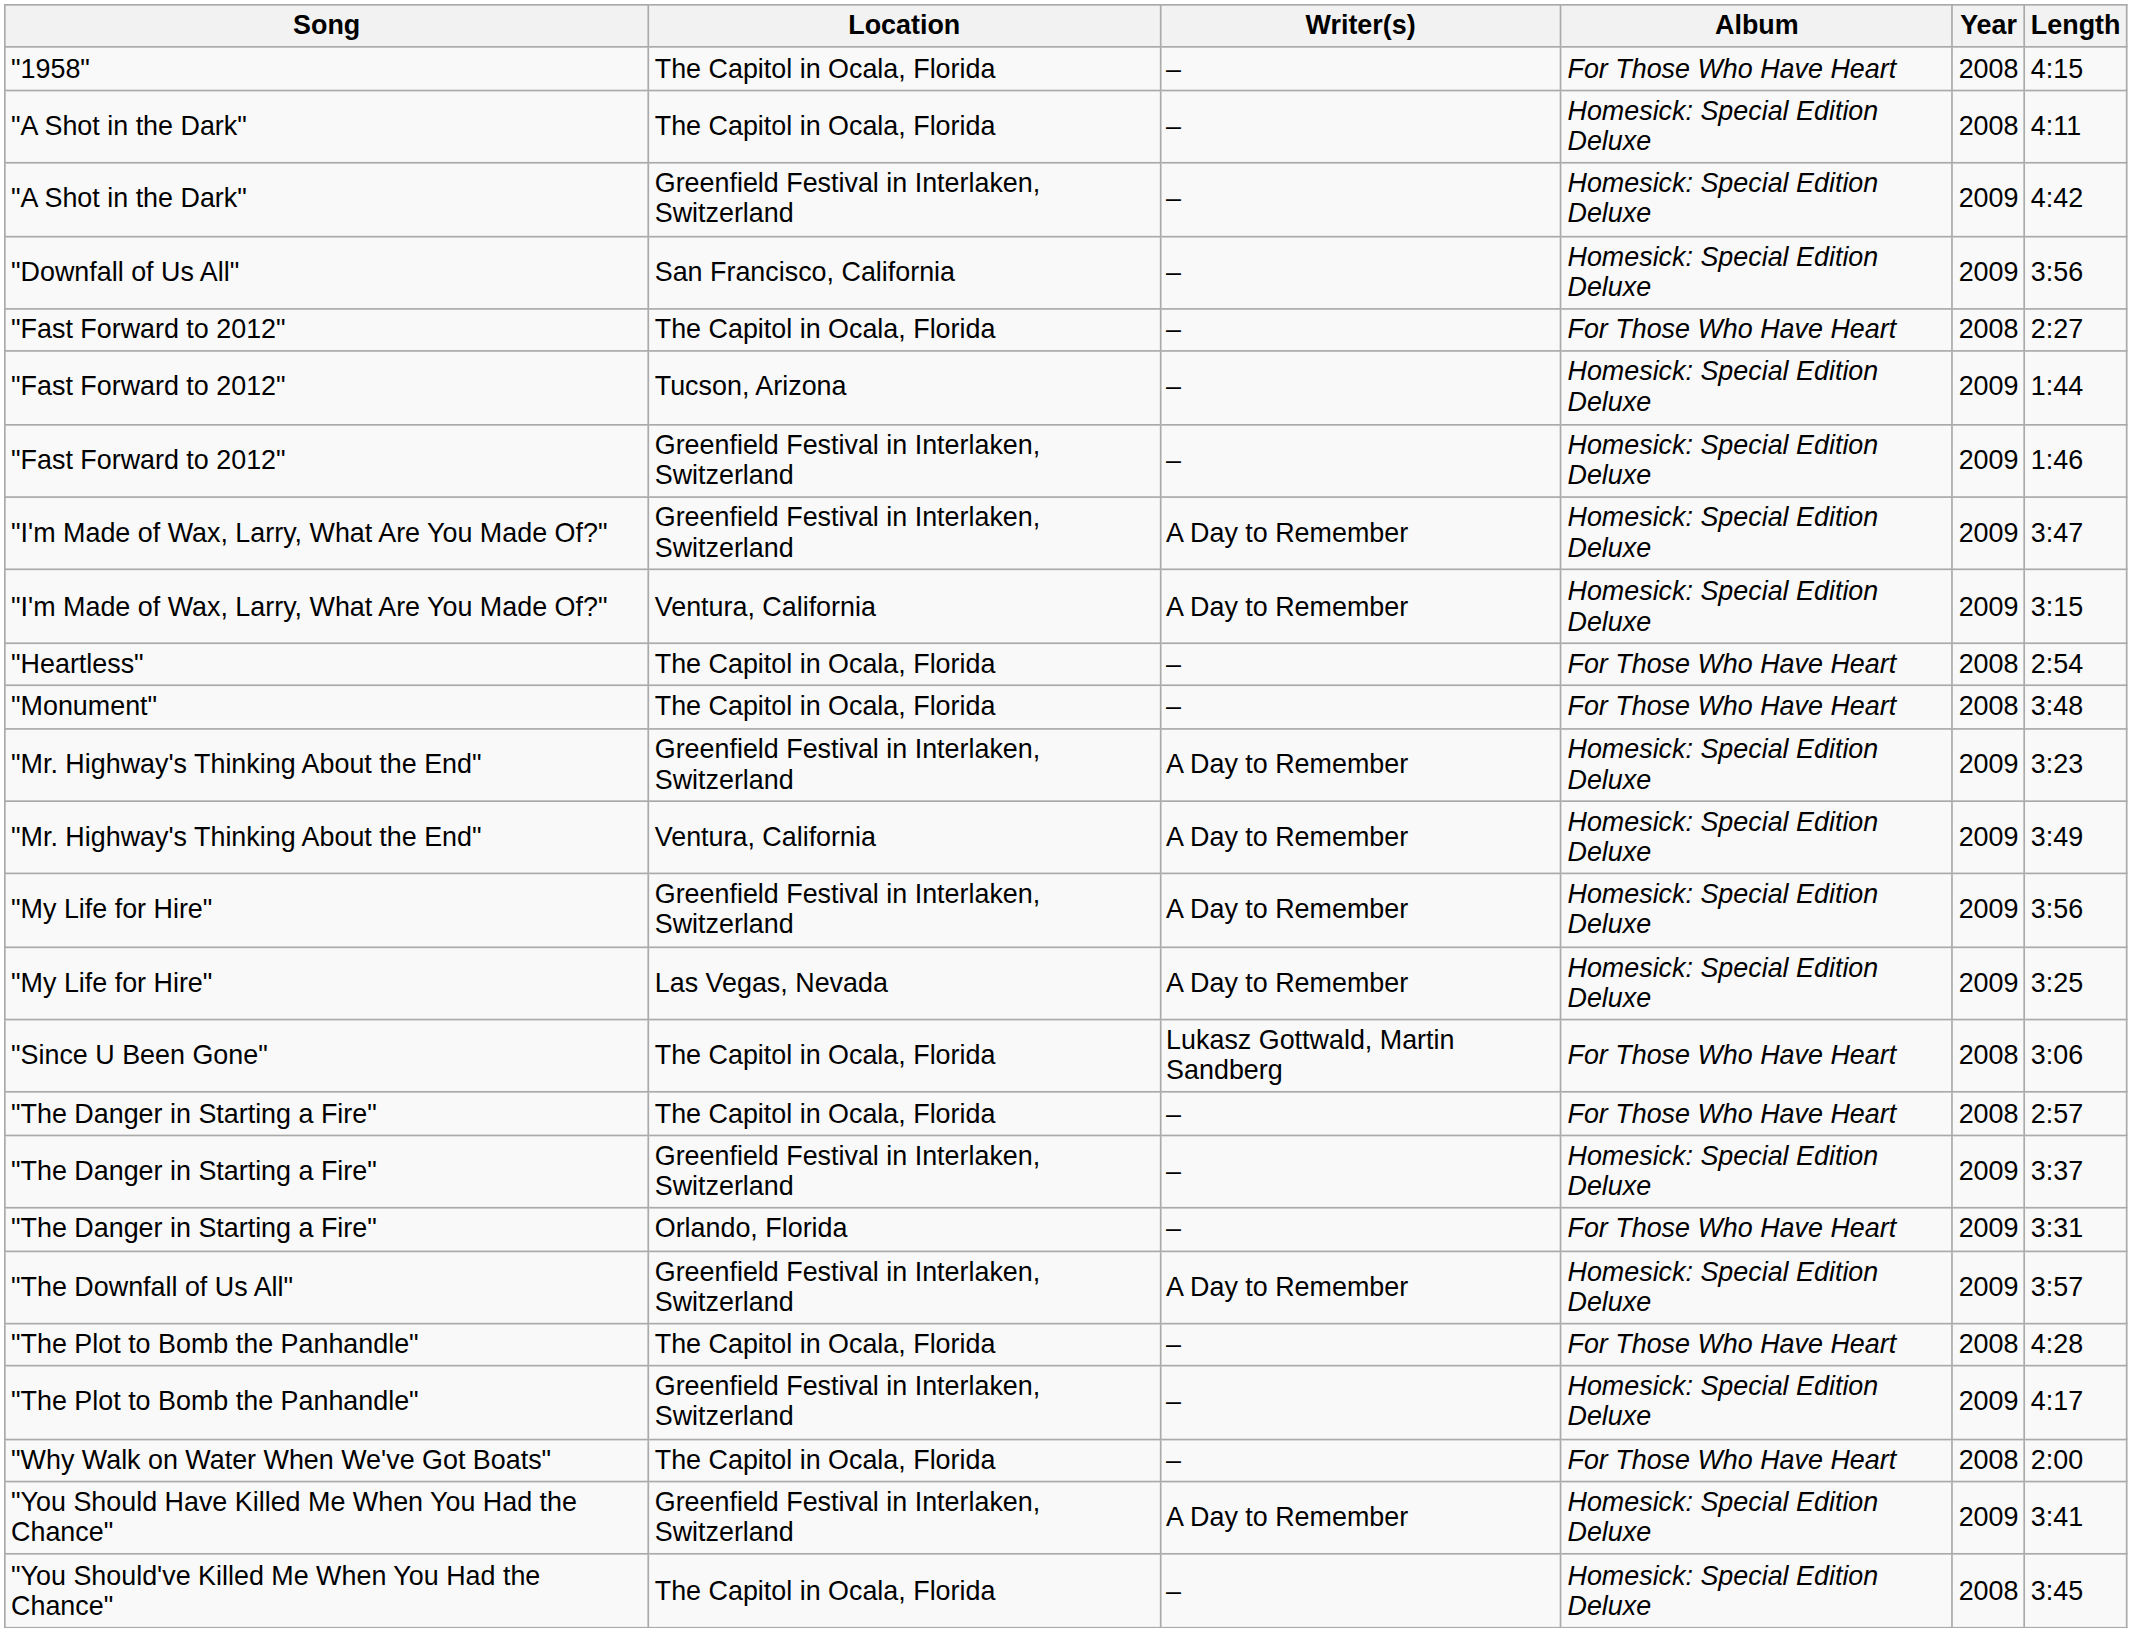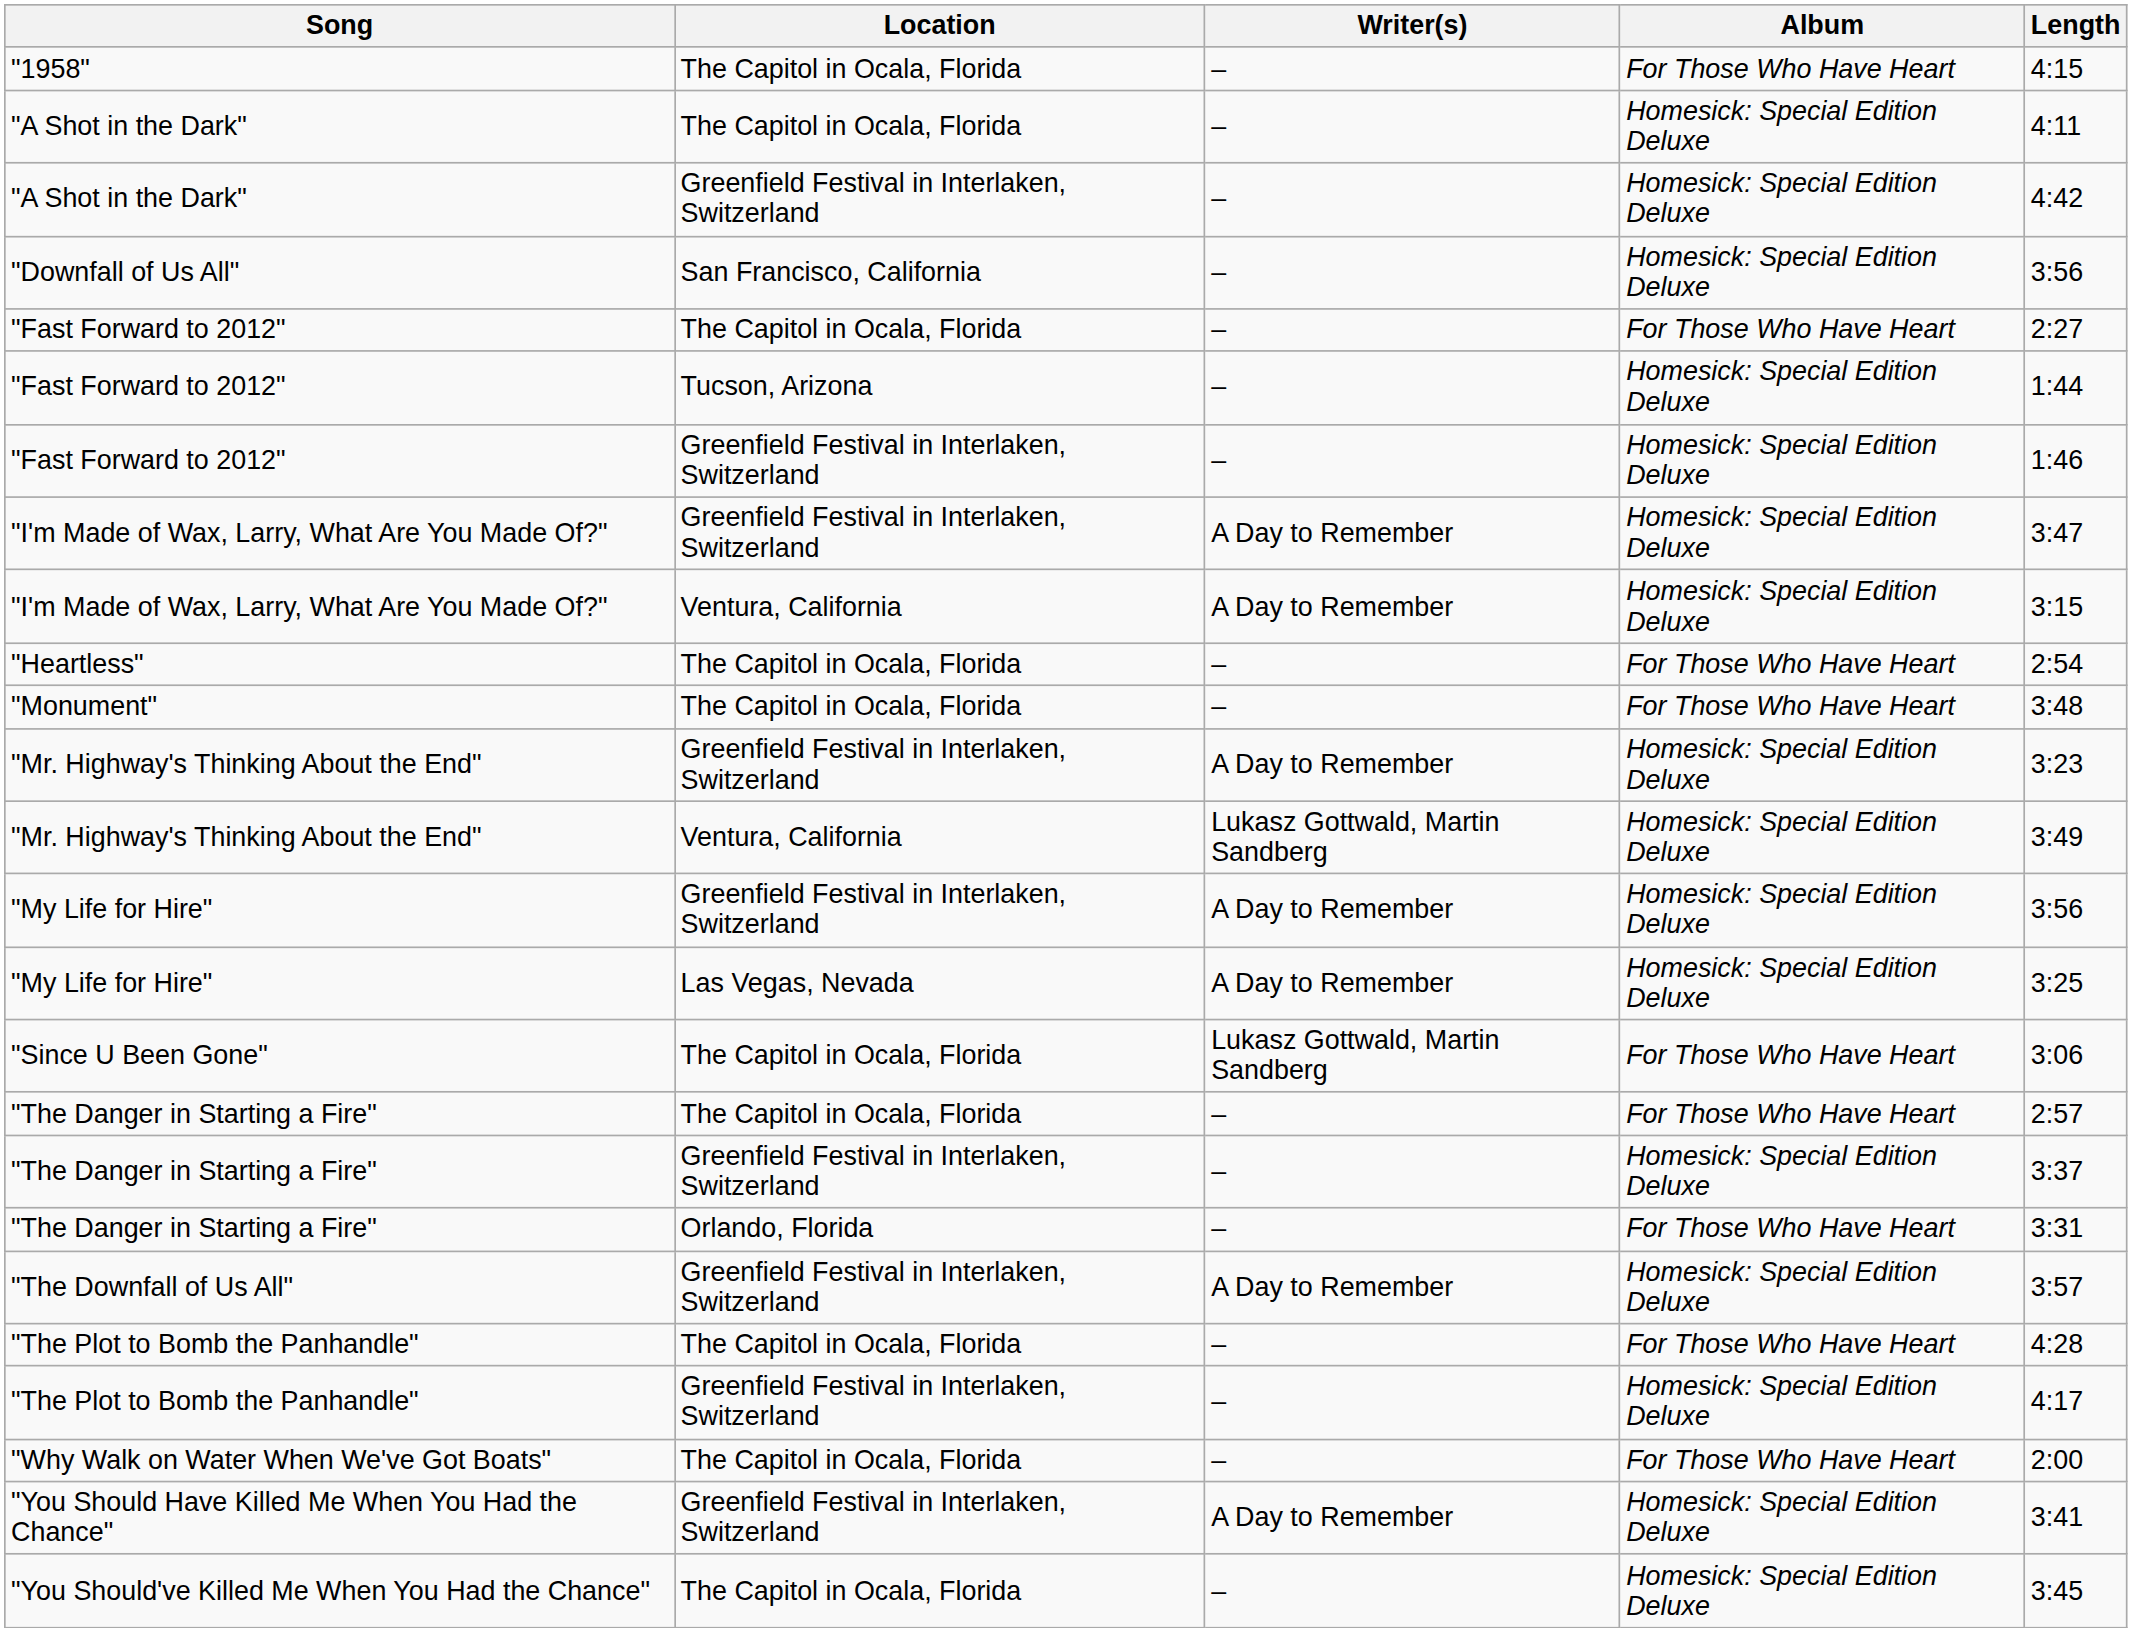- column: Year | 2008 | 2008 | 2009 | 2009 | 2008 | 2009 | 2009 | 2009 | 2009 | 2008 | 2008 | 2009 | 2009 | 2009 | 2009 | 2008 | 2008 | 2009 | 2009 | 2009 | 2008 | 2009 | 2008 | 2009 | 2008
"Mr. Highway's Thinking About the End" / Ventura, California | Writer(s): A Day to Remember -> Lukasz Gottwald, Martin Sandberg
